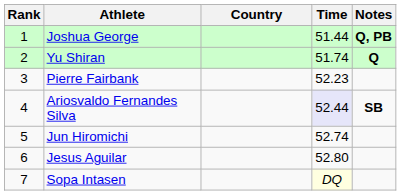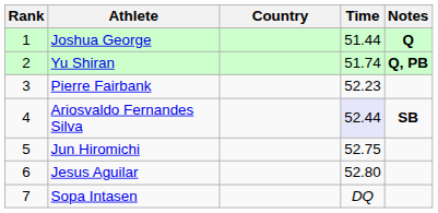Joshua George | Notes: Q, PB -> Q
Yu Shiran | Notes: Q -> Q, PB
Jun Hiromichi | Time: 52.74 -> 52.75
Sopa Intasen | Time: lightyellow background -> no background
